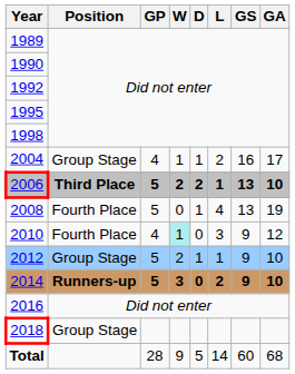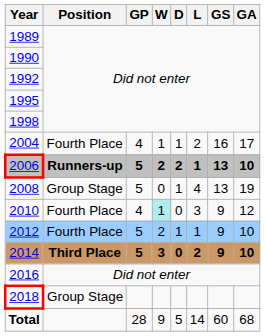2004 | Position: Group Stage -> Fourth Place
2006 | Position: Third Place -> Runners-up
2008 | Position: Fourth Place -> Group Stage
2012 | Position: Group Stage -> Fourth Place
2014 | Position: Runners-up -> Third Place
